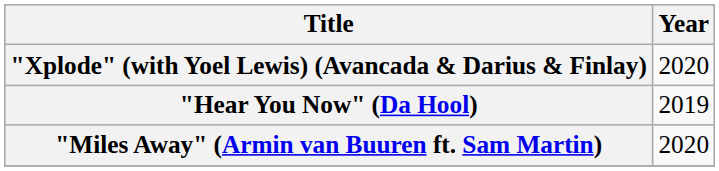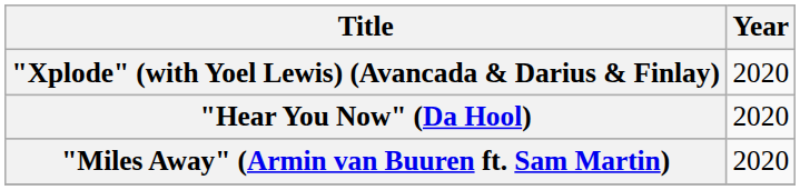"Hear You Now" (Da Hool) | Year: 2019 -> 2020
